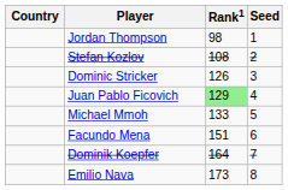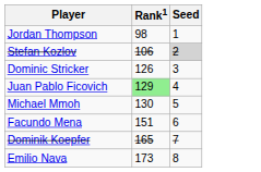- column: Country
Stefan Kozlov | Rank1: 108 -> 106
Stefan Kozlov | Seed: no background -> lightgrey background
Michael Mmoh | Rank1: 133 -> 130
Dominik Koepfer | Rank1: 164 -> 165
